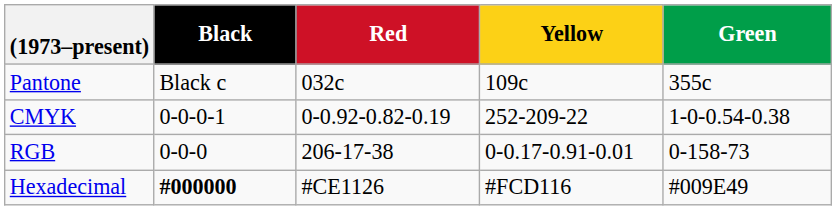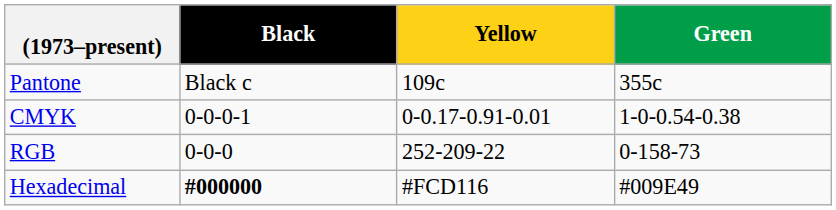- column: Red | 032c | 0-0.92-0.82-0.19 | 206-17-38 | #CE1126
CMYK | Yellow: 252-209-22 -> 0-0.17-0.91-0.01
RGB | Yellow: 0-0.17-0.91-0.01 -> 252-209-22
